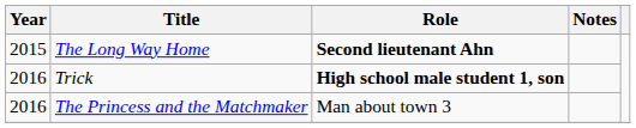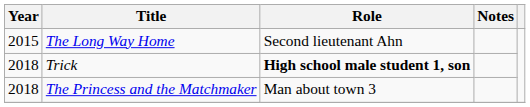The Long Way Home | Role: bold -> normal
Trick | Year: 2016 -> 2018
The Princess and the Matchmaker | Year: 2016 -> 2018
